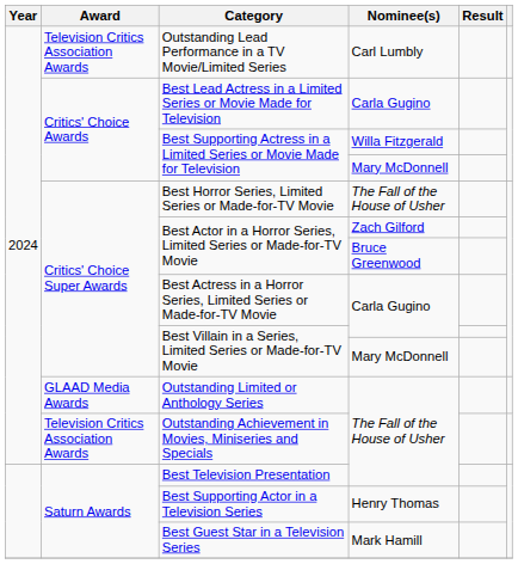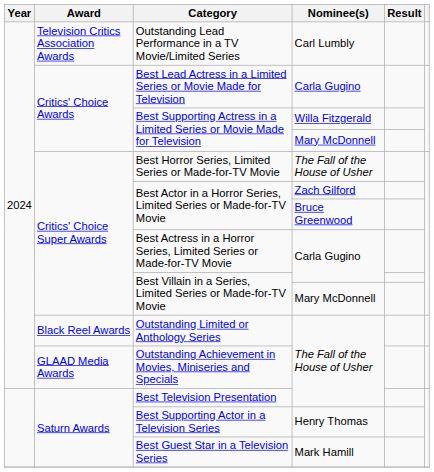Outstanding Limited or Anthology Series | Award: GLAAD Media Awards -> Black Reel Awards
Outstanding Achievement in Movies, Miniseries and Specials | Award: Television Critics Association Awards -> GLAAD Media Awards
